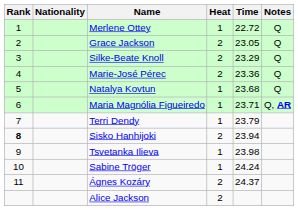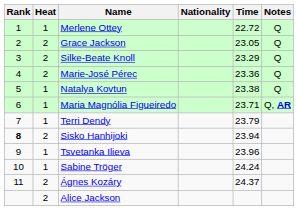columns swapped: Heat <-> Nationality
Natalya Kovtun | Time: 23.68 -> 23.38
Tsvetanka Ilieva | Time: 23.98 -> 23.96
